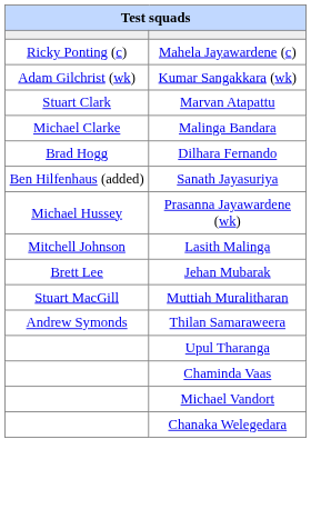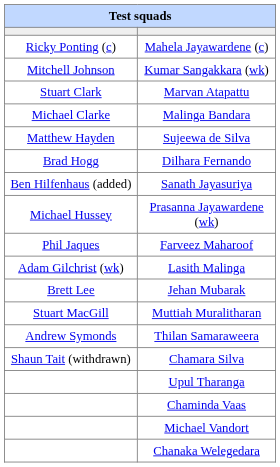Kumar Sangakkara (wk) | column 1: Adam Gilchrist (wk) -> Mitchell Johnson
+ row: Matthew Hayden | Sujeewa de Silva
+ row: Phil Jaques | Farveez Maharoof
Lasith Malinga | column 1: Mitchell Johnson -> Adam Gilchrist (wk)
+ row: Shaun Tait (withdrawn) | Chamara Silva
